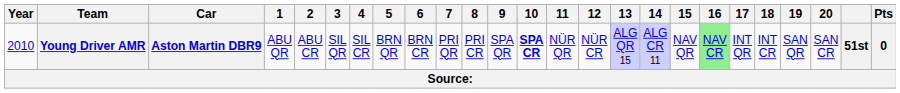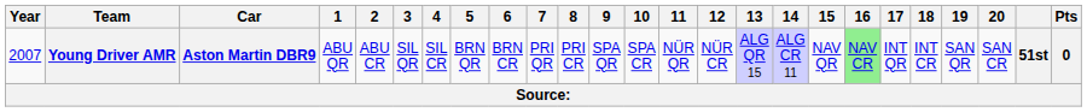Young Driver AMR | Year: 2010 -> 2007
Young Driver AMR | 10: bold -> normal
